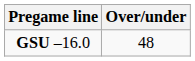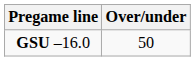GSU –16.0 | Over/under: 48 -> 50
